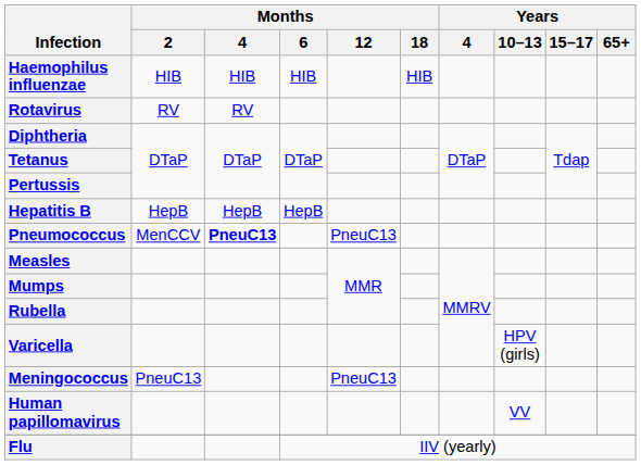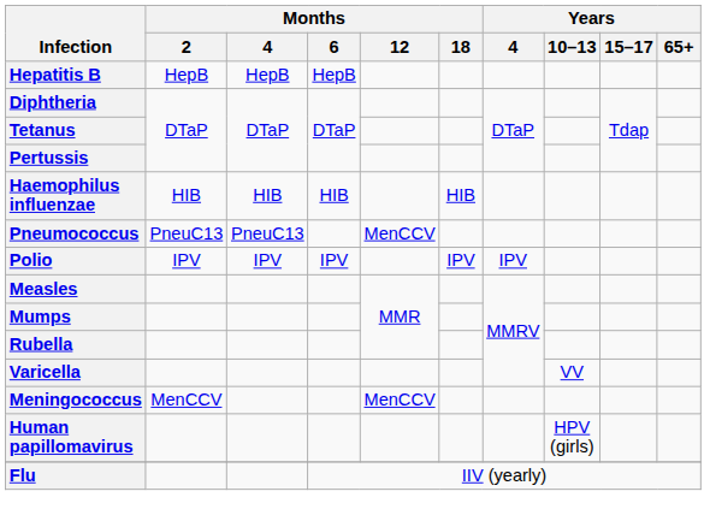rows swapped: Hepatitis B <-> Haemophilus influenzae
- row: Rotavirus | RV | RV
Pneumococcus | Months / 2: MenCCV -> PneuC13
Pneumococcus | Months / 4: bold -> normal
Pneumococcus | Months / 12: PneuC13 -> MenCCV
+ row: Polio | IPV | IPV | IPV | IPV | IPV
Varicella | Years / 10–13: HPV (girls) -> VV
Meningococcus | Months / 2: PneuC13 -> MenCCV
Meningococcus | Months / 12: PneuC13 -> MenCCV
Human papillomavirus | Years / 10–13: VV -> HPV (girls)
